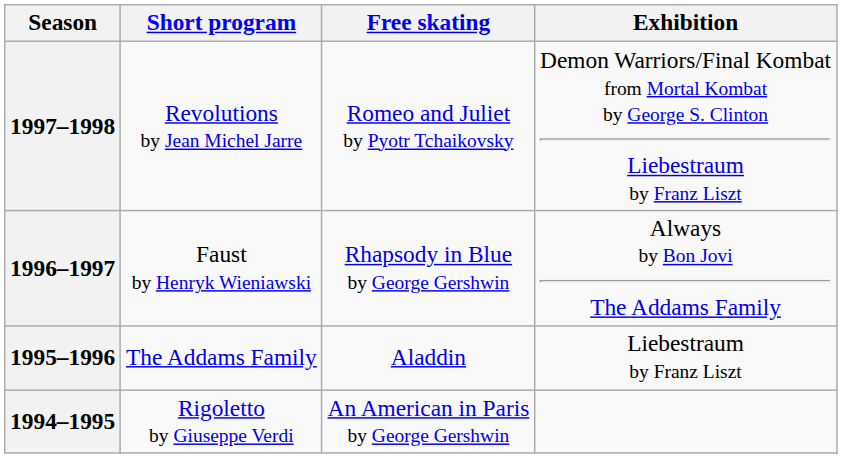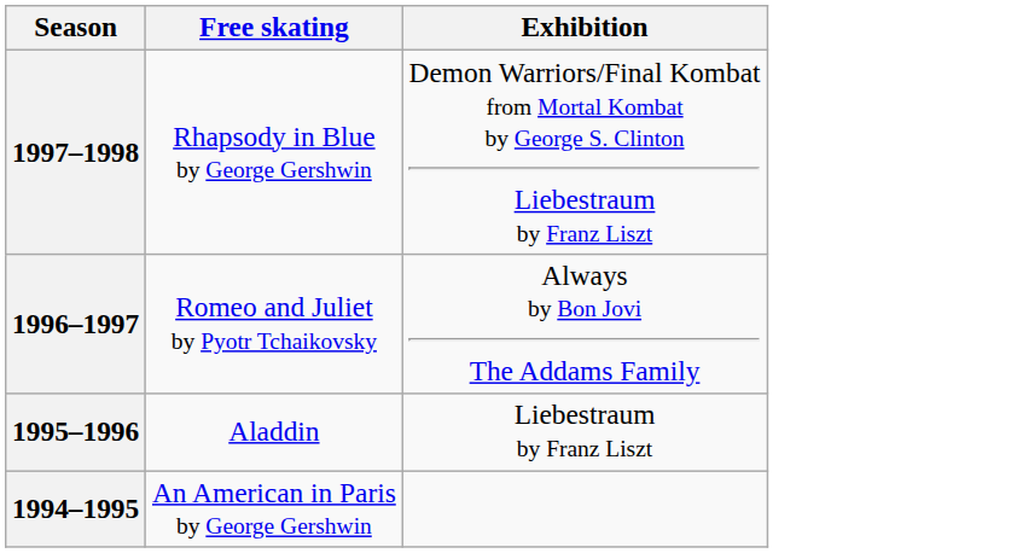- column: Short program | Revolutions by Jean Michel Jarre | Faust by Henryk Wieniawski | The Addams Family | Rigoletto by Giuseppe Verdi
1997–1998 | Free skating: Romeo and Juliet by Pyotr Tchaikovsky -> Rhapsody in Blue by George Gershwin
1996–1997 | Free skating: Rhapsody in Blue by George Gershwin -> Romeo and Juliet by Pyotr Tchaikovsky
